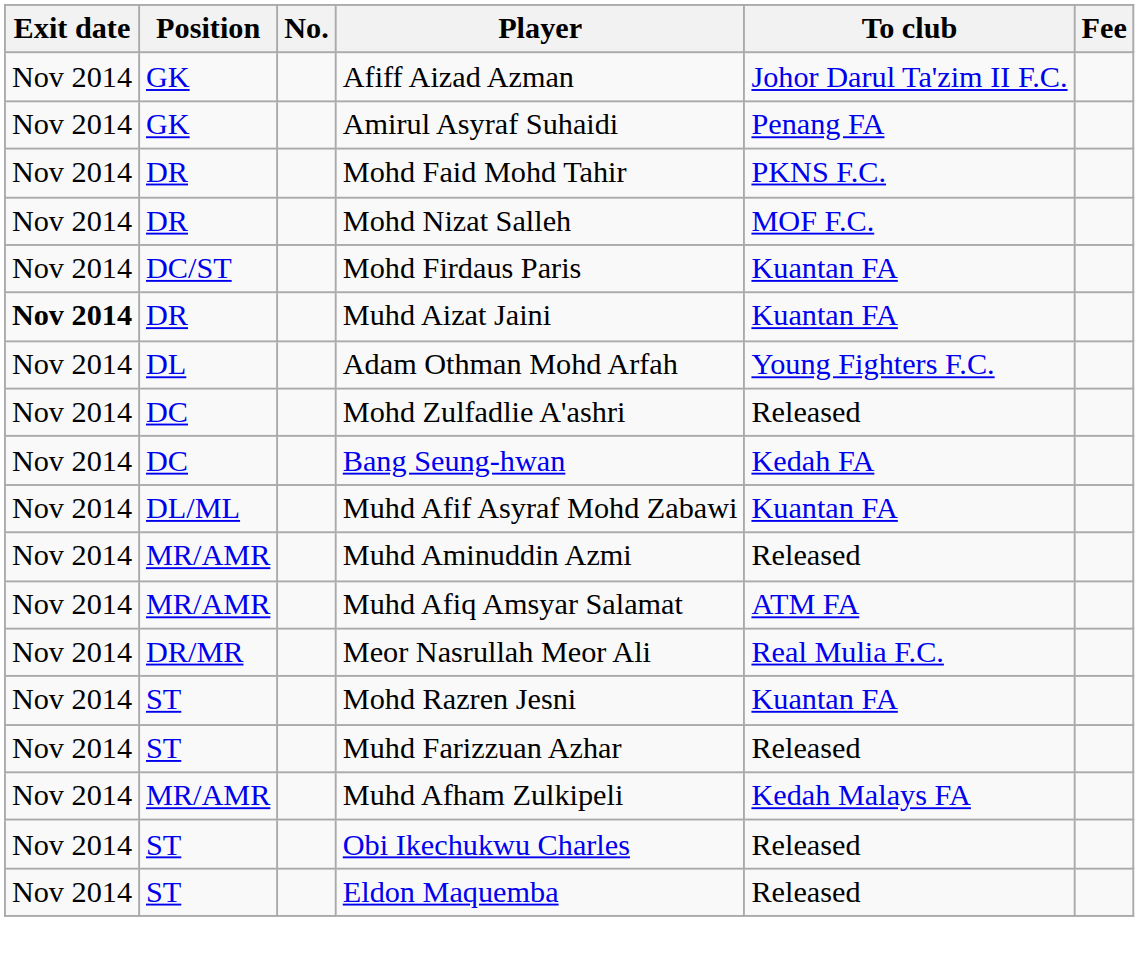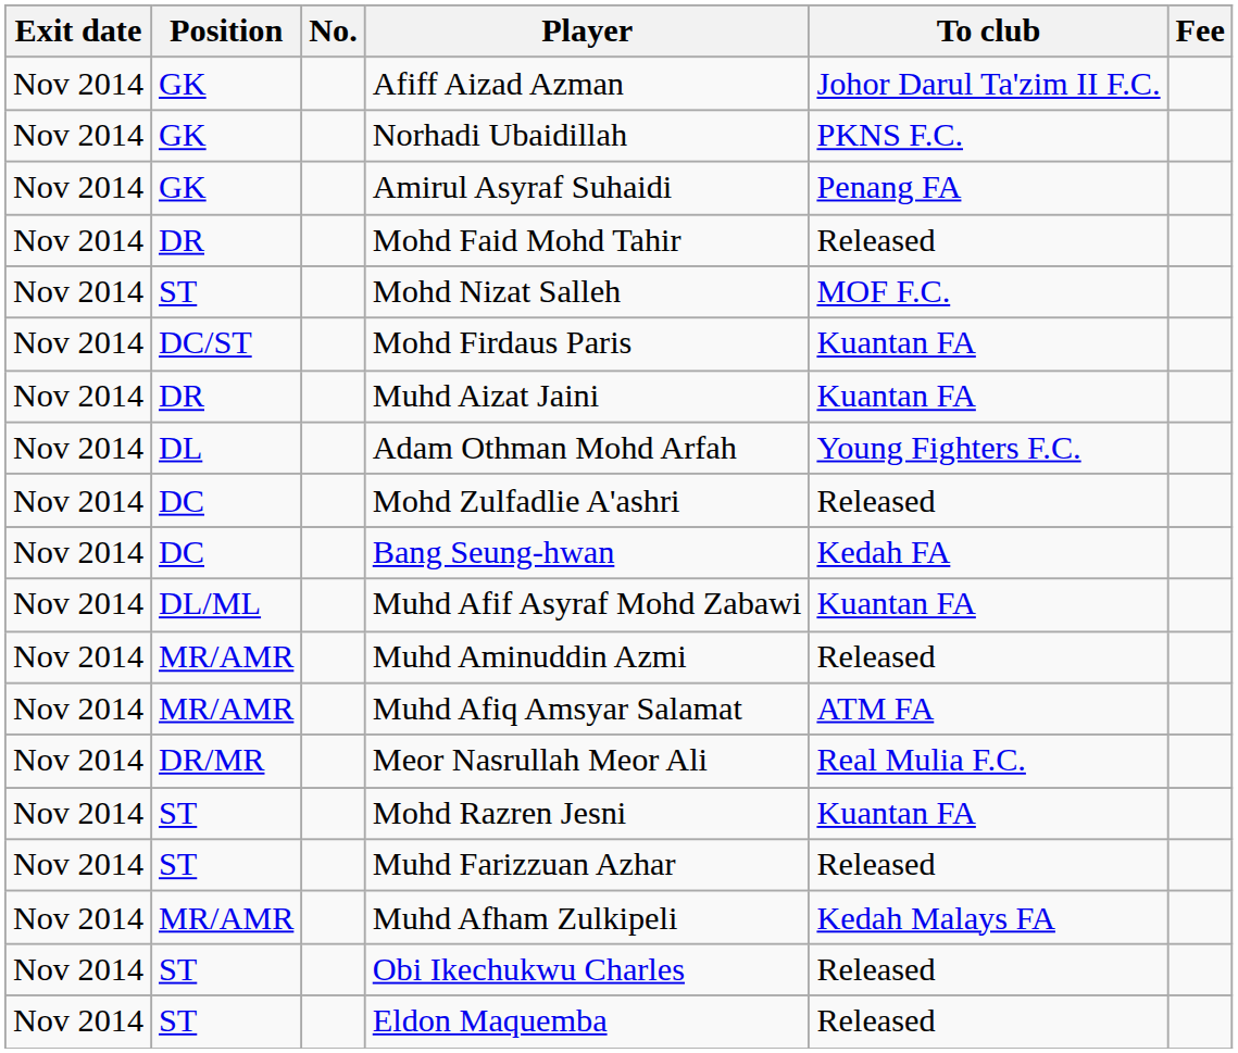+ row: Nov 2014 | GK | Norhadi Ubaidillah | PKNS F.C.
Mohd Faid Mohd Tahir | To club: PKNS F.C. -> Released
Mohd Nizat Salleh | Position: DR -> ST
Muhd Aizat Jaini | Exit date: bold -> normal
